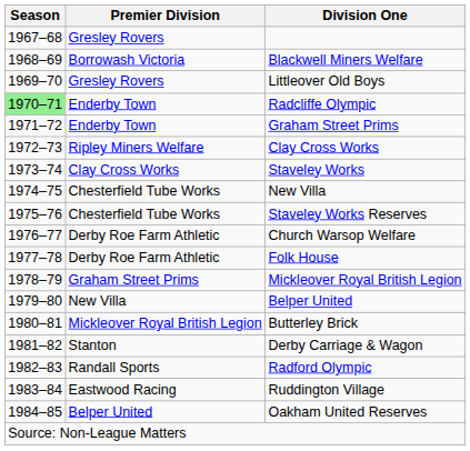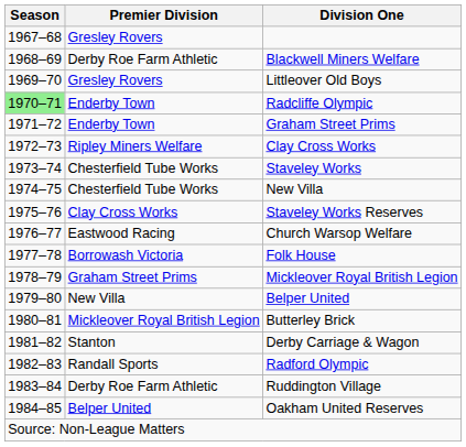Blackwell Miners Welfare | Premier Division: Borrowash Victoria -> Derby Roe Farm Athletic
Staveley Works | Premier Division: Clay Cross Works -> Chesterfield Tube Works
Staveley Works Reserves | Premier Division: Chesterfield Tube Works -> Clay Cross Works
Church Warsop Welfare | Premier Division: Derby Roe Farm Athletic -> Eastwood Racing
Folk House | Premier Division: Derby Roe Farm Athletic -> Borrowash Victoria
Ruddington Village | Premier Division: Eastwood Racing -> Derby Roe Farm Athletic
